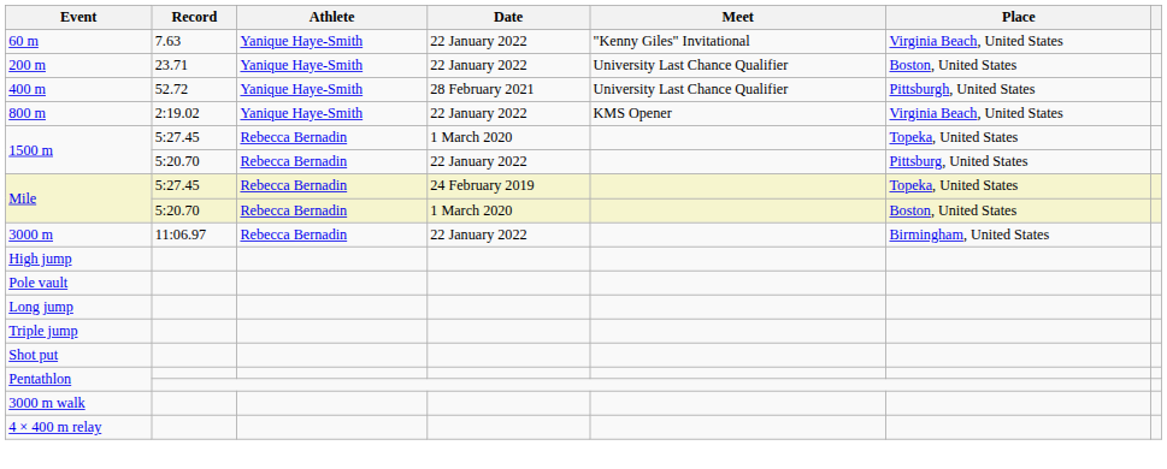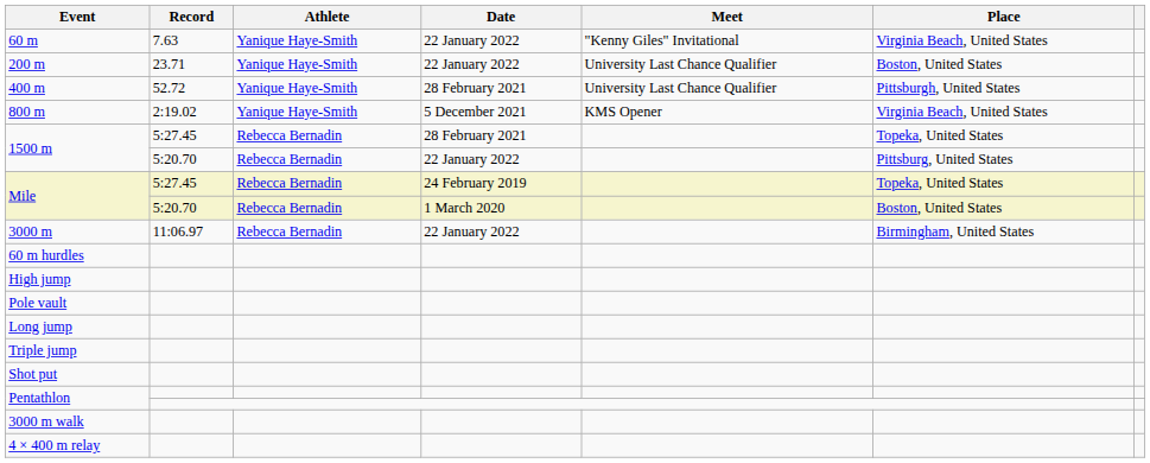800 m | Date: 22 January 2022 -> 5 December 2021
1500 m / 5:27.45 | Date: 1 March 2020 -> 28 February 2021
+ row: 60 m hurdles
